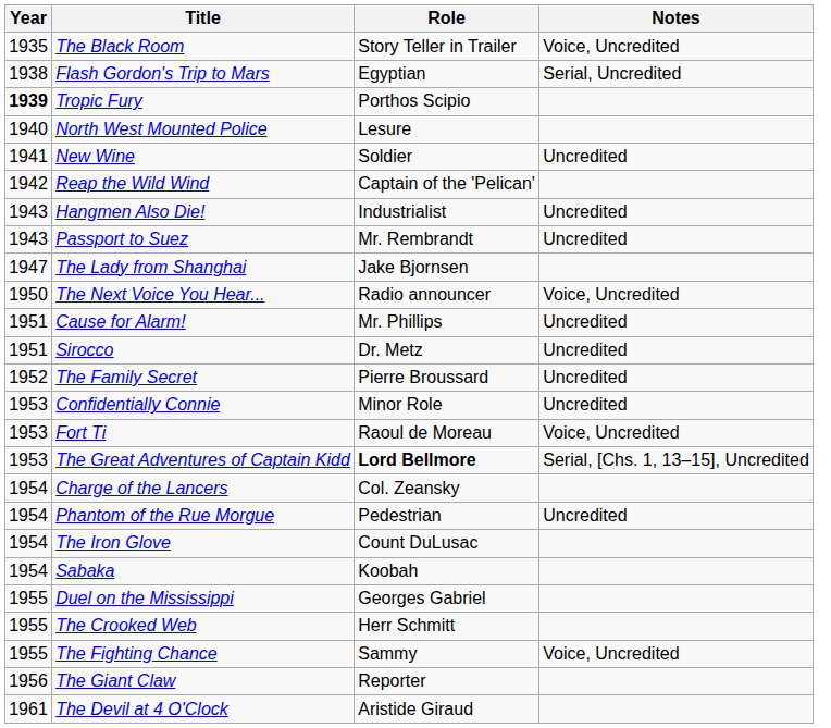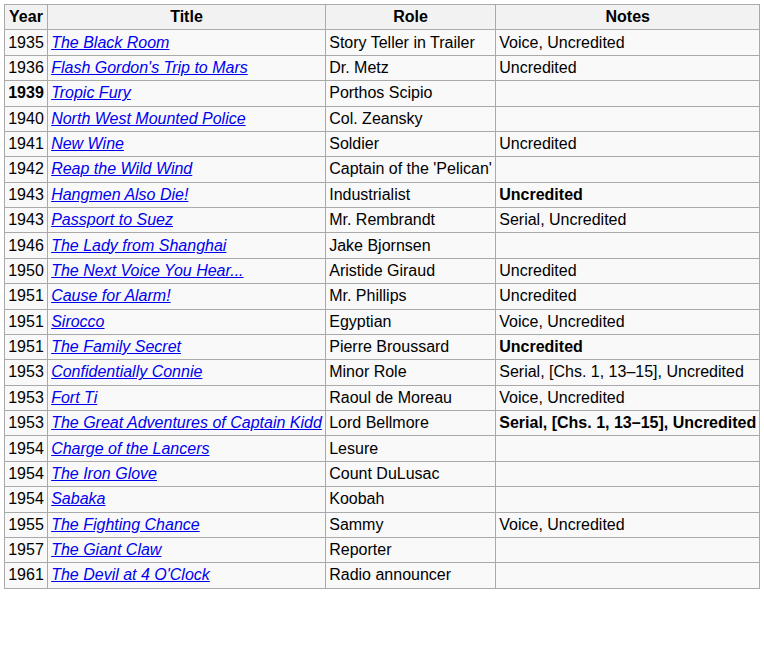Flash Gordon's Trip to Mars | Year: 1938 -> 1936
Flash Gordon's Trip to Mars | Role: Egyptian -> Dr. Metz
Flash Gordon's Trip to Mars | Notes: Serial, Uncredited -> Uncredited
North West Mounted Police | Role: Lesure -> Col. Zeansky
Hangmen Also Die! | Notes: normal -> bold
Passport to Suez | Notes: Uncredited -> Serial, Uncredited
The Lady from Shanghai | Year: 1947 -> 1946
The Next Voice You Hear... | Role: Radio announcer -> Aristide Giraud
The Next Voice You Hear... | Notes: Voice, Uncredited -> Uncredited
Sirocco | Role: Dr. Metz -> Egyptian
Sirocco | Notes: Uncredited -> Voice, Uncredited
The Family Secret | Year: 1952 -> 1951
The Family Secret | Notes: normal -> bold
Confidentially Connie | Notes: Uncredited -> Serial, [Chs. 1, 13–15], Uncredited
The Great Adventures of Captain Kidd | Role: bold -> normal
The Great Adventures of Captain Kidd | Notes: normal -> bold
Charge of the Lancers | Role: Col. Zeansky -> Lesure
- row: 1954 | Phantom of the Rue Morgue | Pedestrian | Uncredited
- row: 1955 | Duel on the Mississippi | Georges Gabriel
- row: 1955 | The Crooked Web | Herr Schmitt
The Giant Claw | Year: 1956 -> 1957
The Devil at 4 O'Clock | Role: Aristide Giraud -> Radio announcer
